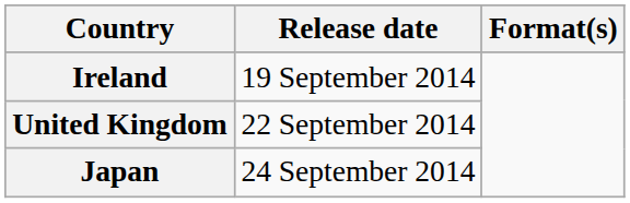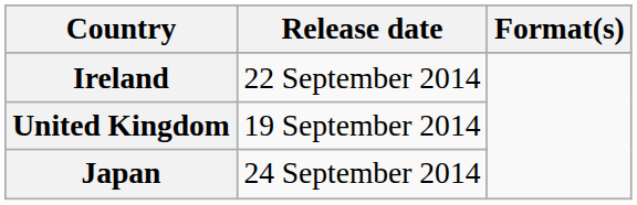Ireland | Release date: 19 September 2014 -> 22 September 2014
United Kingdom | Release date: 22 September 2014 -> 19 September 2014
